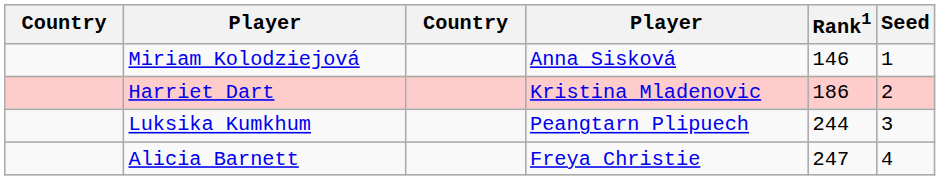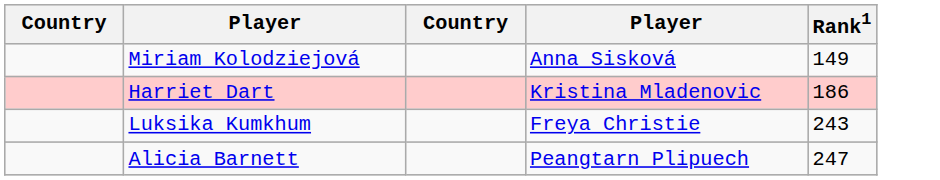- column: Seed | 1 | 2 | 3 | 4
Miriam Kolodziejová | Rank1: 146 -> 149
Luksika Kumkhum | column 4: Peangtarn Plipuech -> Freya Christie
Luksika Kumkhum | Rank1: 244 -> 243
Alicia Barnett | column 4: Freya Christie -> Peangtarn Plipuech
